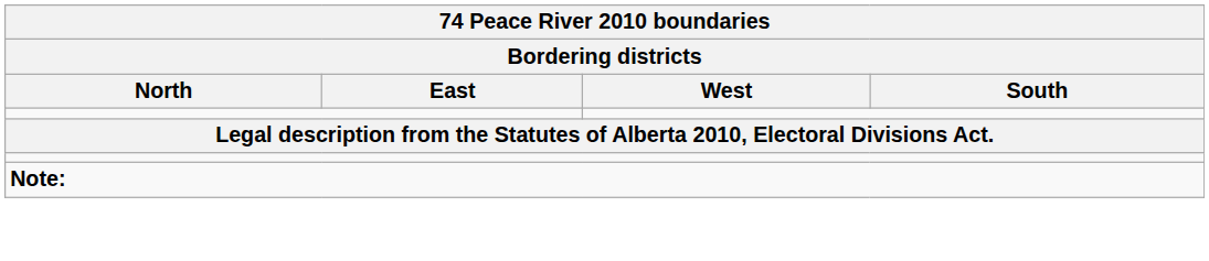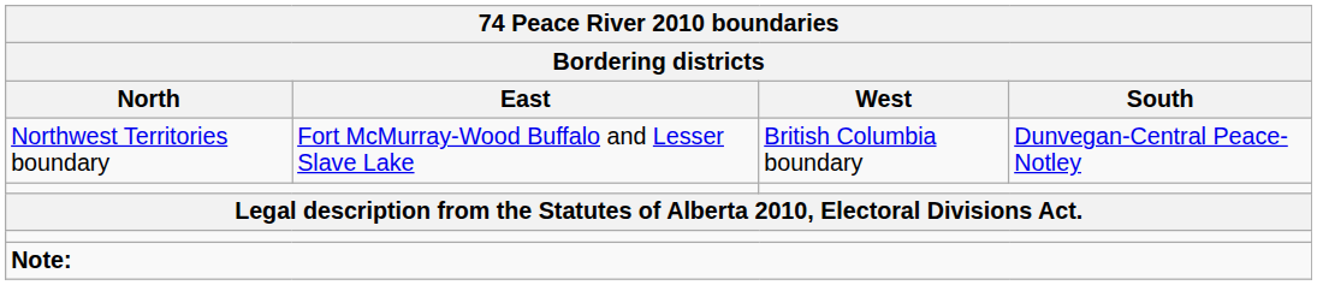+ row: Northwest Territories boundary | Fort McMurray-Wood Buffalo and Lesser Slave Lake | British Columbia boundary | Dunvegan-Central Peace-Notley
